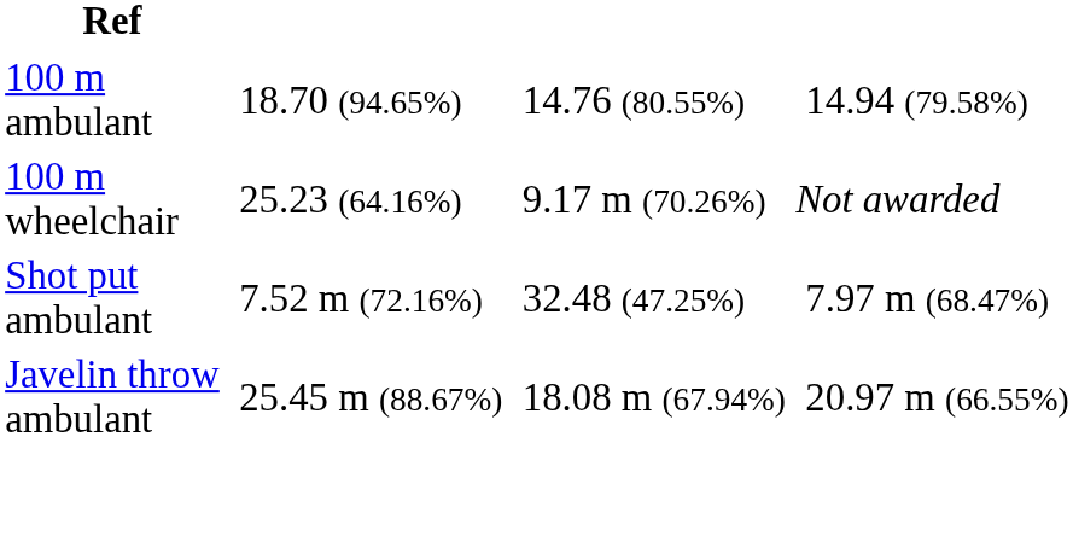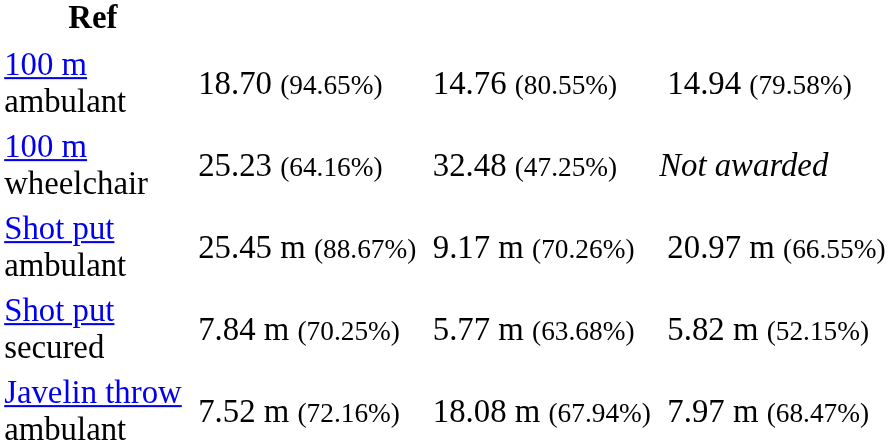100 m wheelchair | column 5: 9.17 m (70.26%) -> 32.48 (47.25%)
Shot put ambulant | column 3: 7.52 m (72.16%) -> 25.45 m (88.67%)
Shot put ambulant | column 5: 32.48 (47.25%) -> 9.17 m (70.26%)
Shot put ambulant | column 7: 7.97 m (68.47%) -> 20.97 m (66.55%)
+ row: Shot put secured | 7.84 m (70.25%) | 5.77 m (63.68%) | 5.82 m (52.15%)
Javelin throw ambulant | column 3: 25.45 m (88.67%) -> 7.52 m (72.16%)
Javelin throw ambulant | column 7: 20.97 m (66.55%) -> 7.97 m (68.47%)
